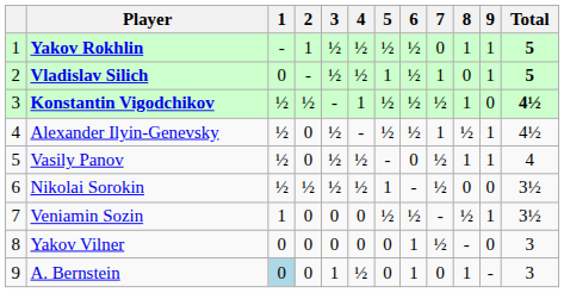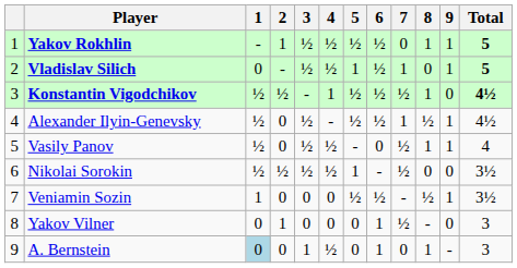Yakov Vilner | 2: 0 -> 1
